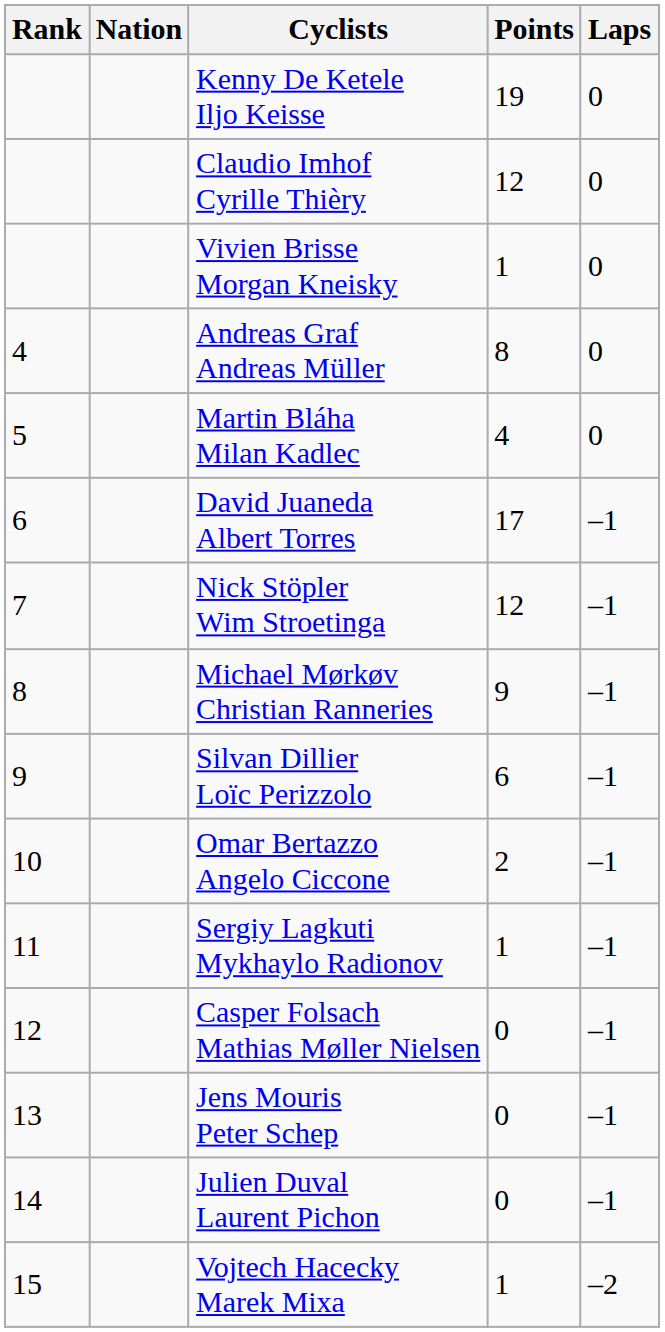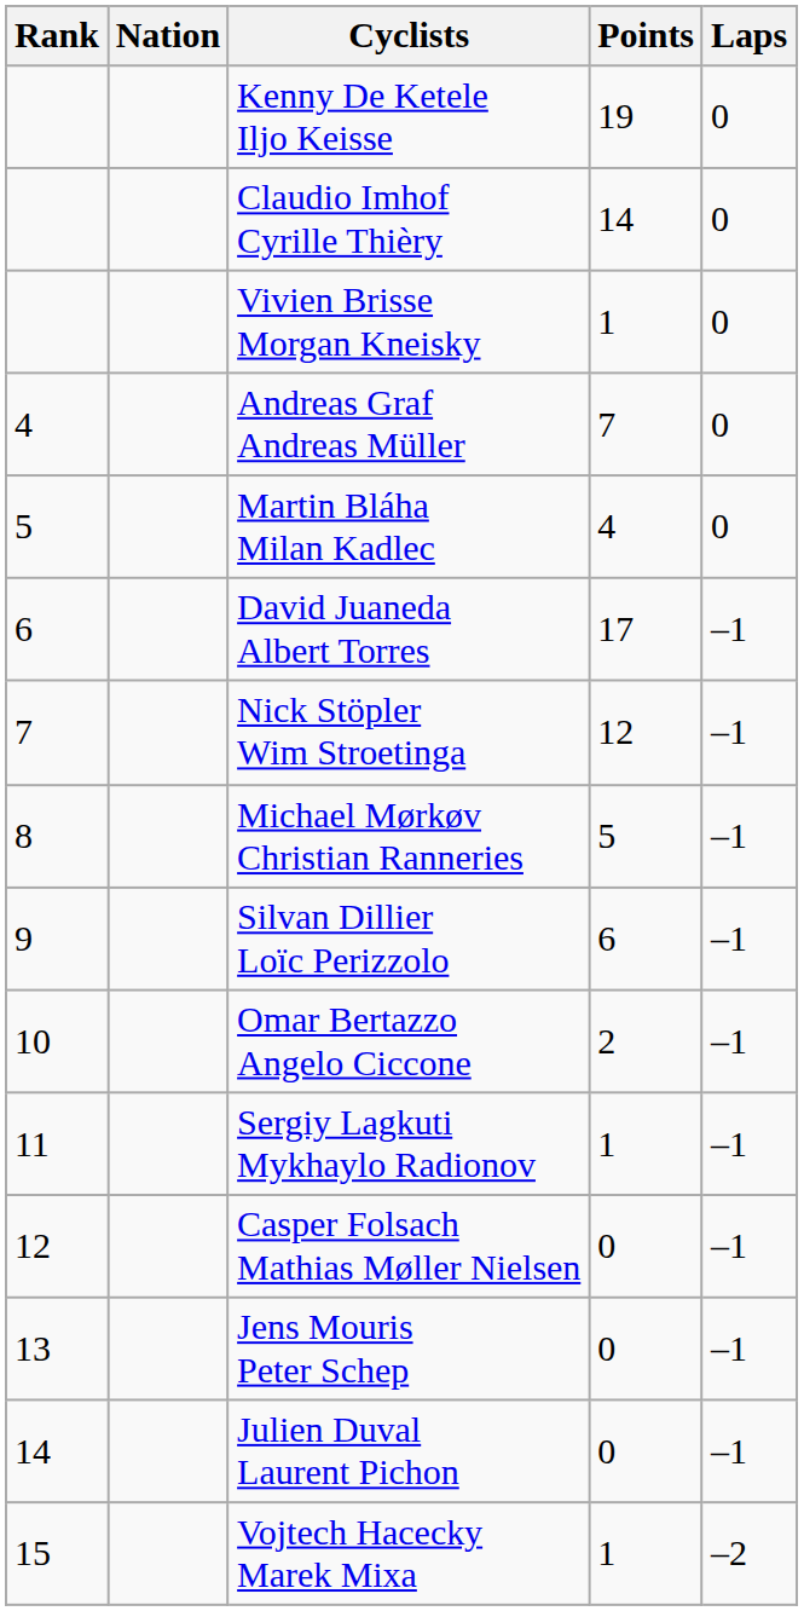Claudio Imhof Cyrille Thièry | Points: 12 -> 14
Andreas Graf Andreas Müller | Points: 8 -> 7
Michael Mørkøv Christian Ranneries | Points: 9 -> 5
